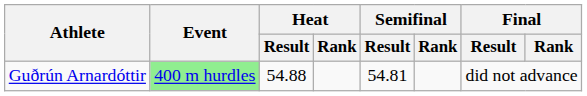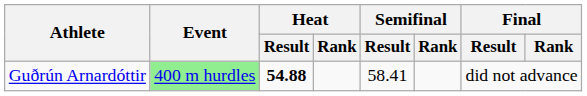Guðrún Arnardóttir | Heat / Result: normal -> bold
Guðrún Arnardóttir | Semifinal / Result: 54.81 -> 58.41
